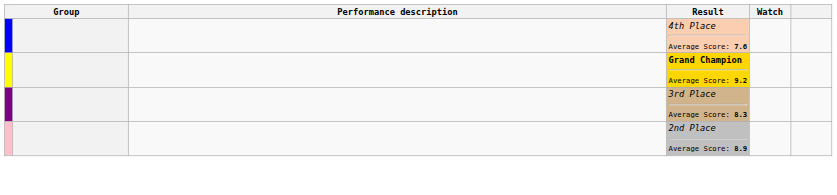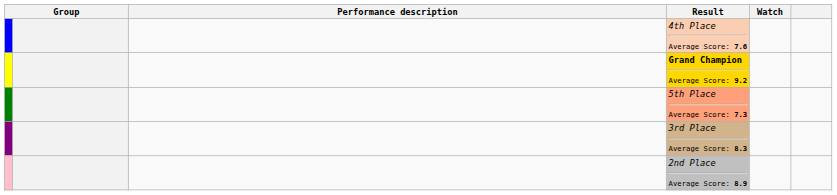+ row: 5th Place Average Score: 7.3
